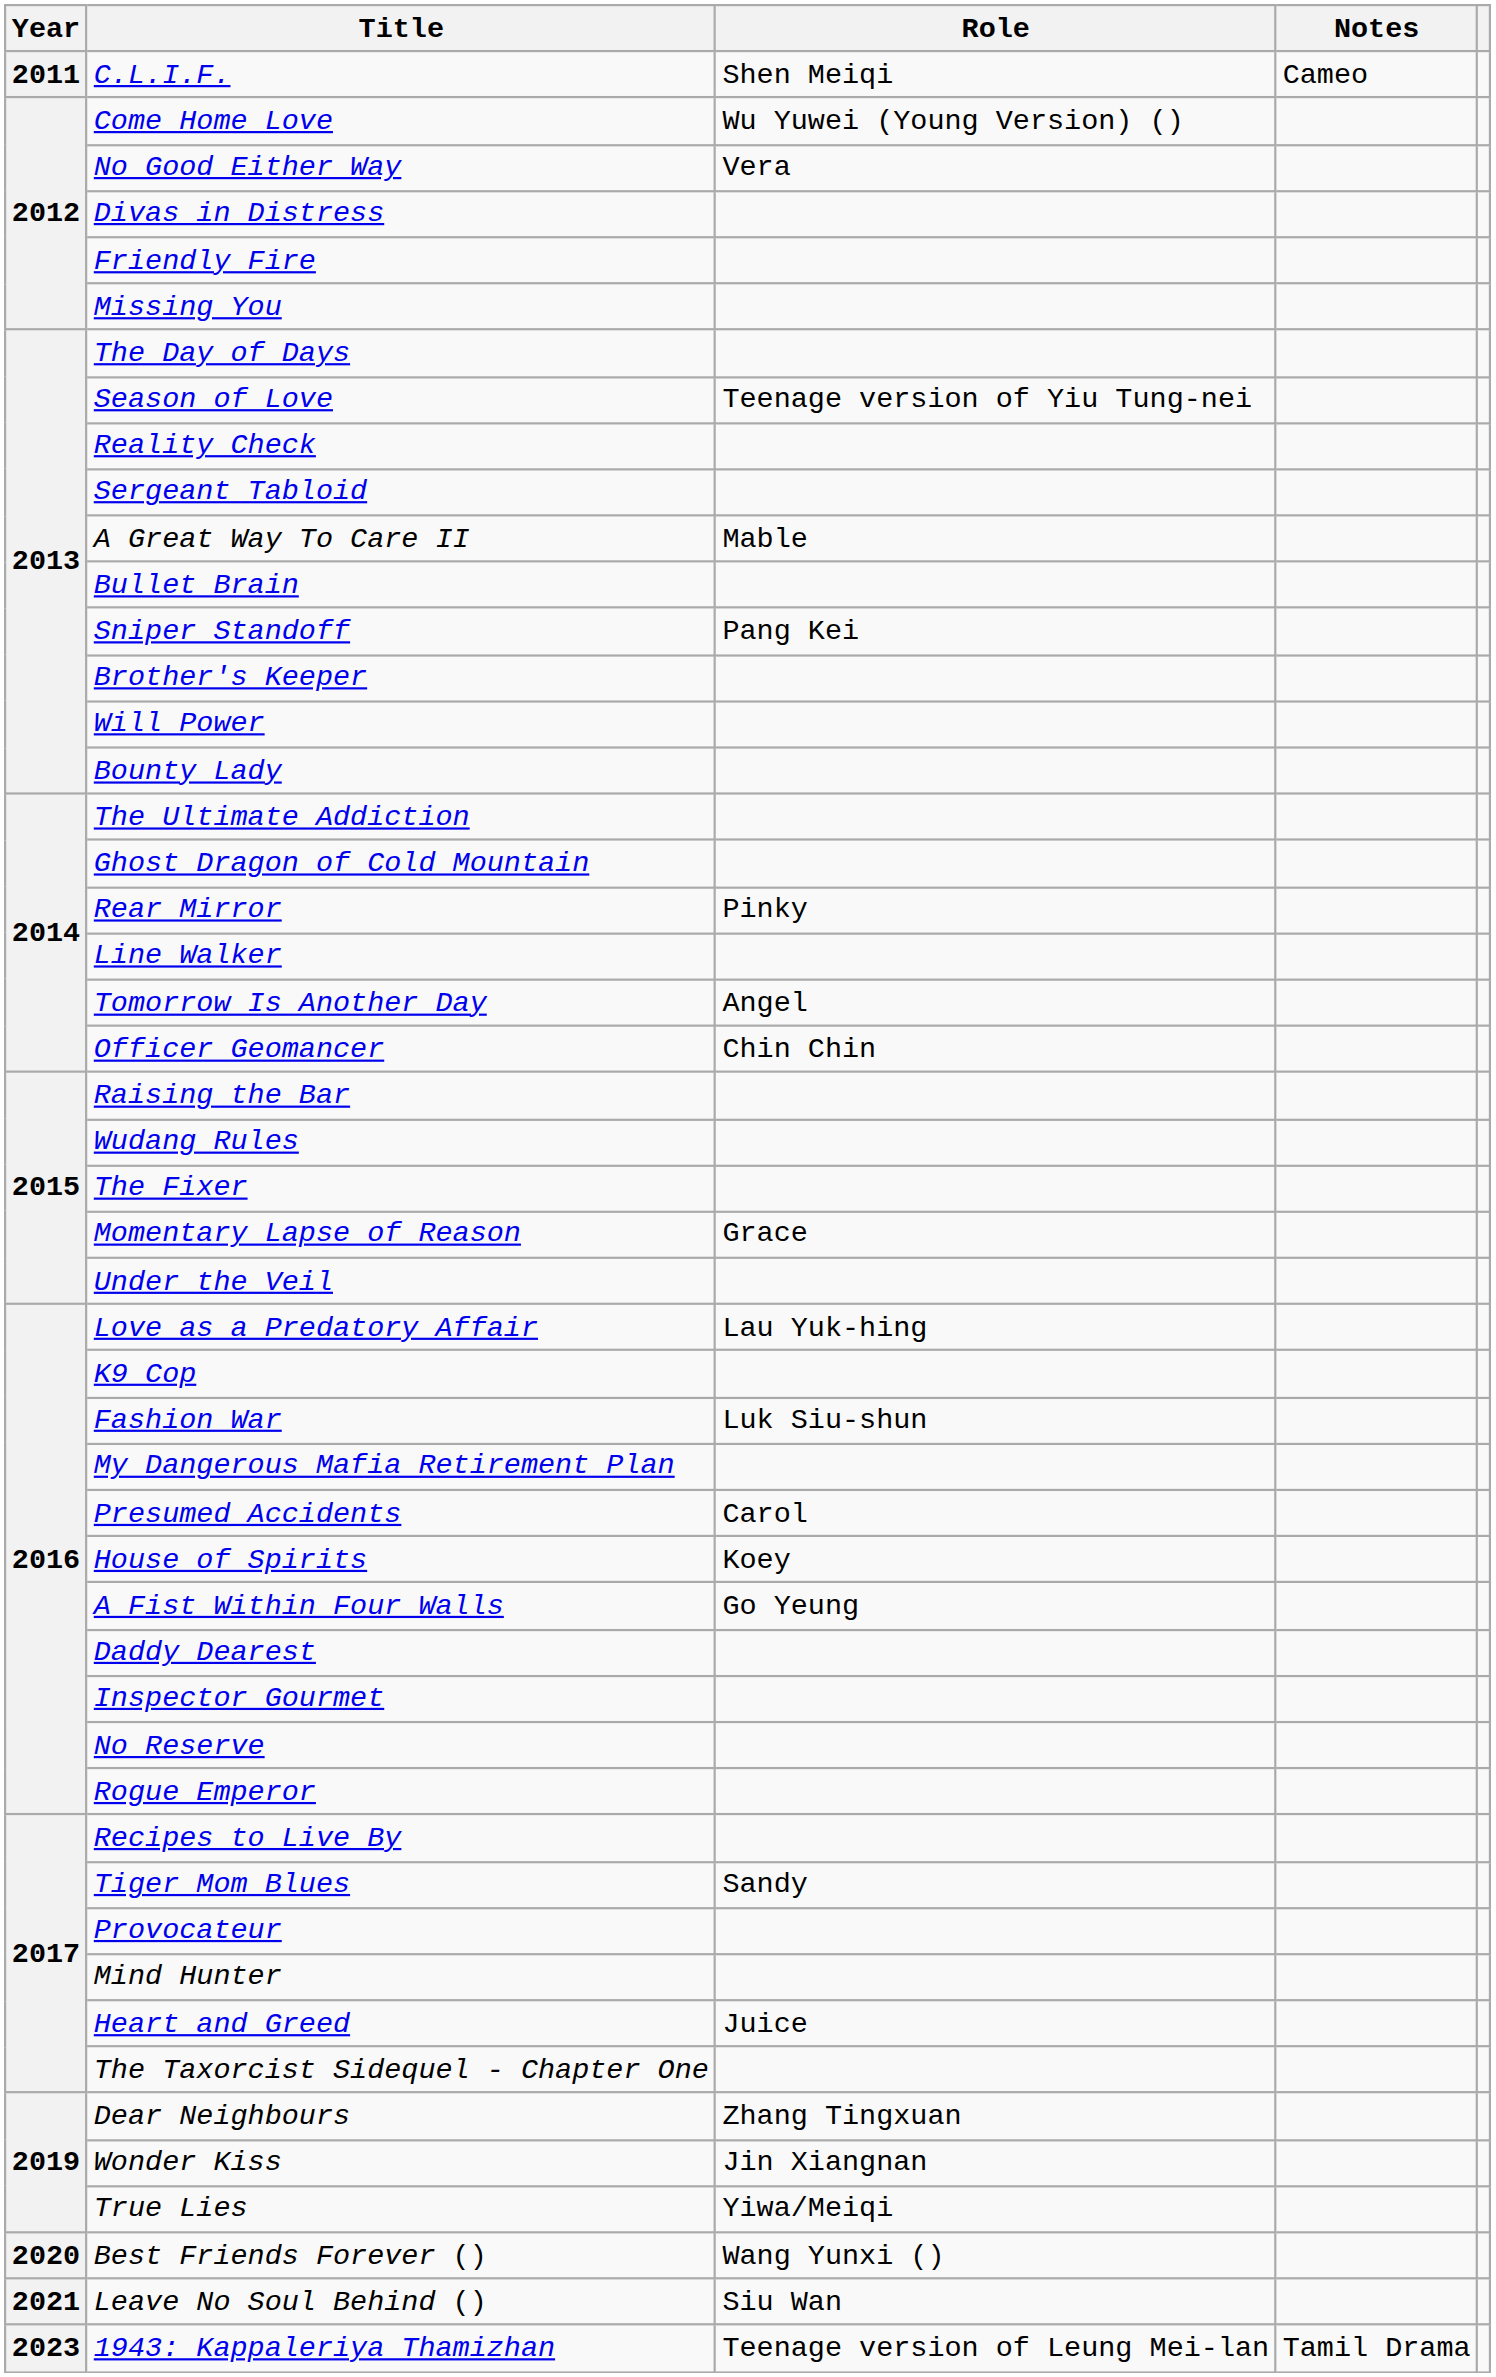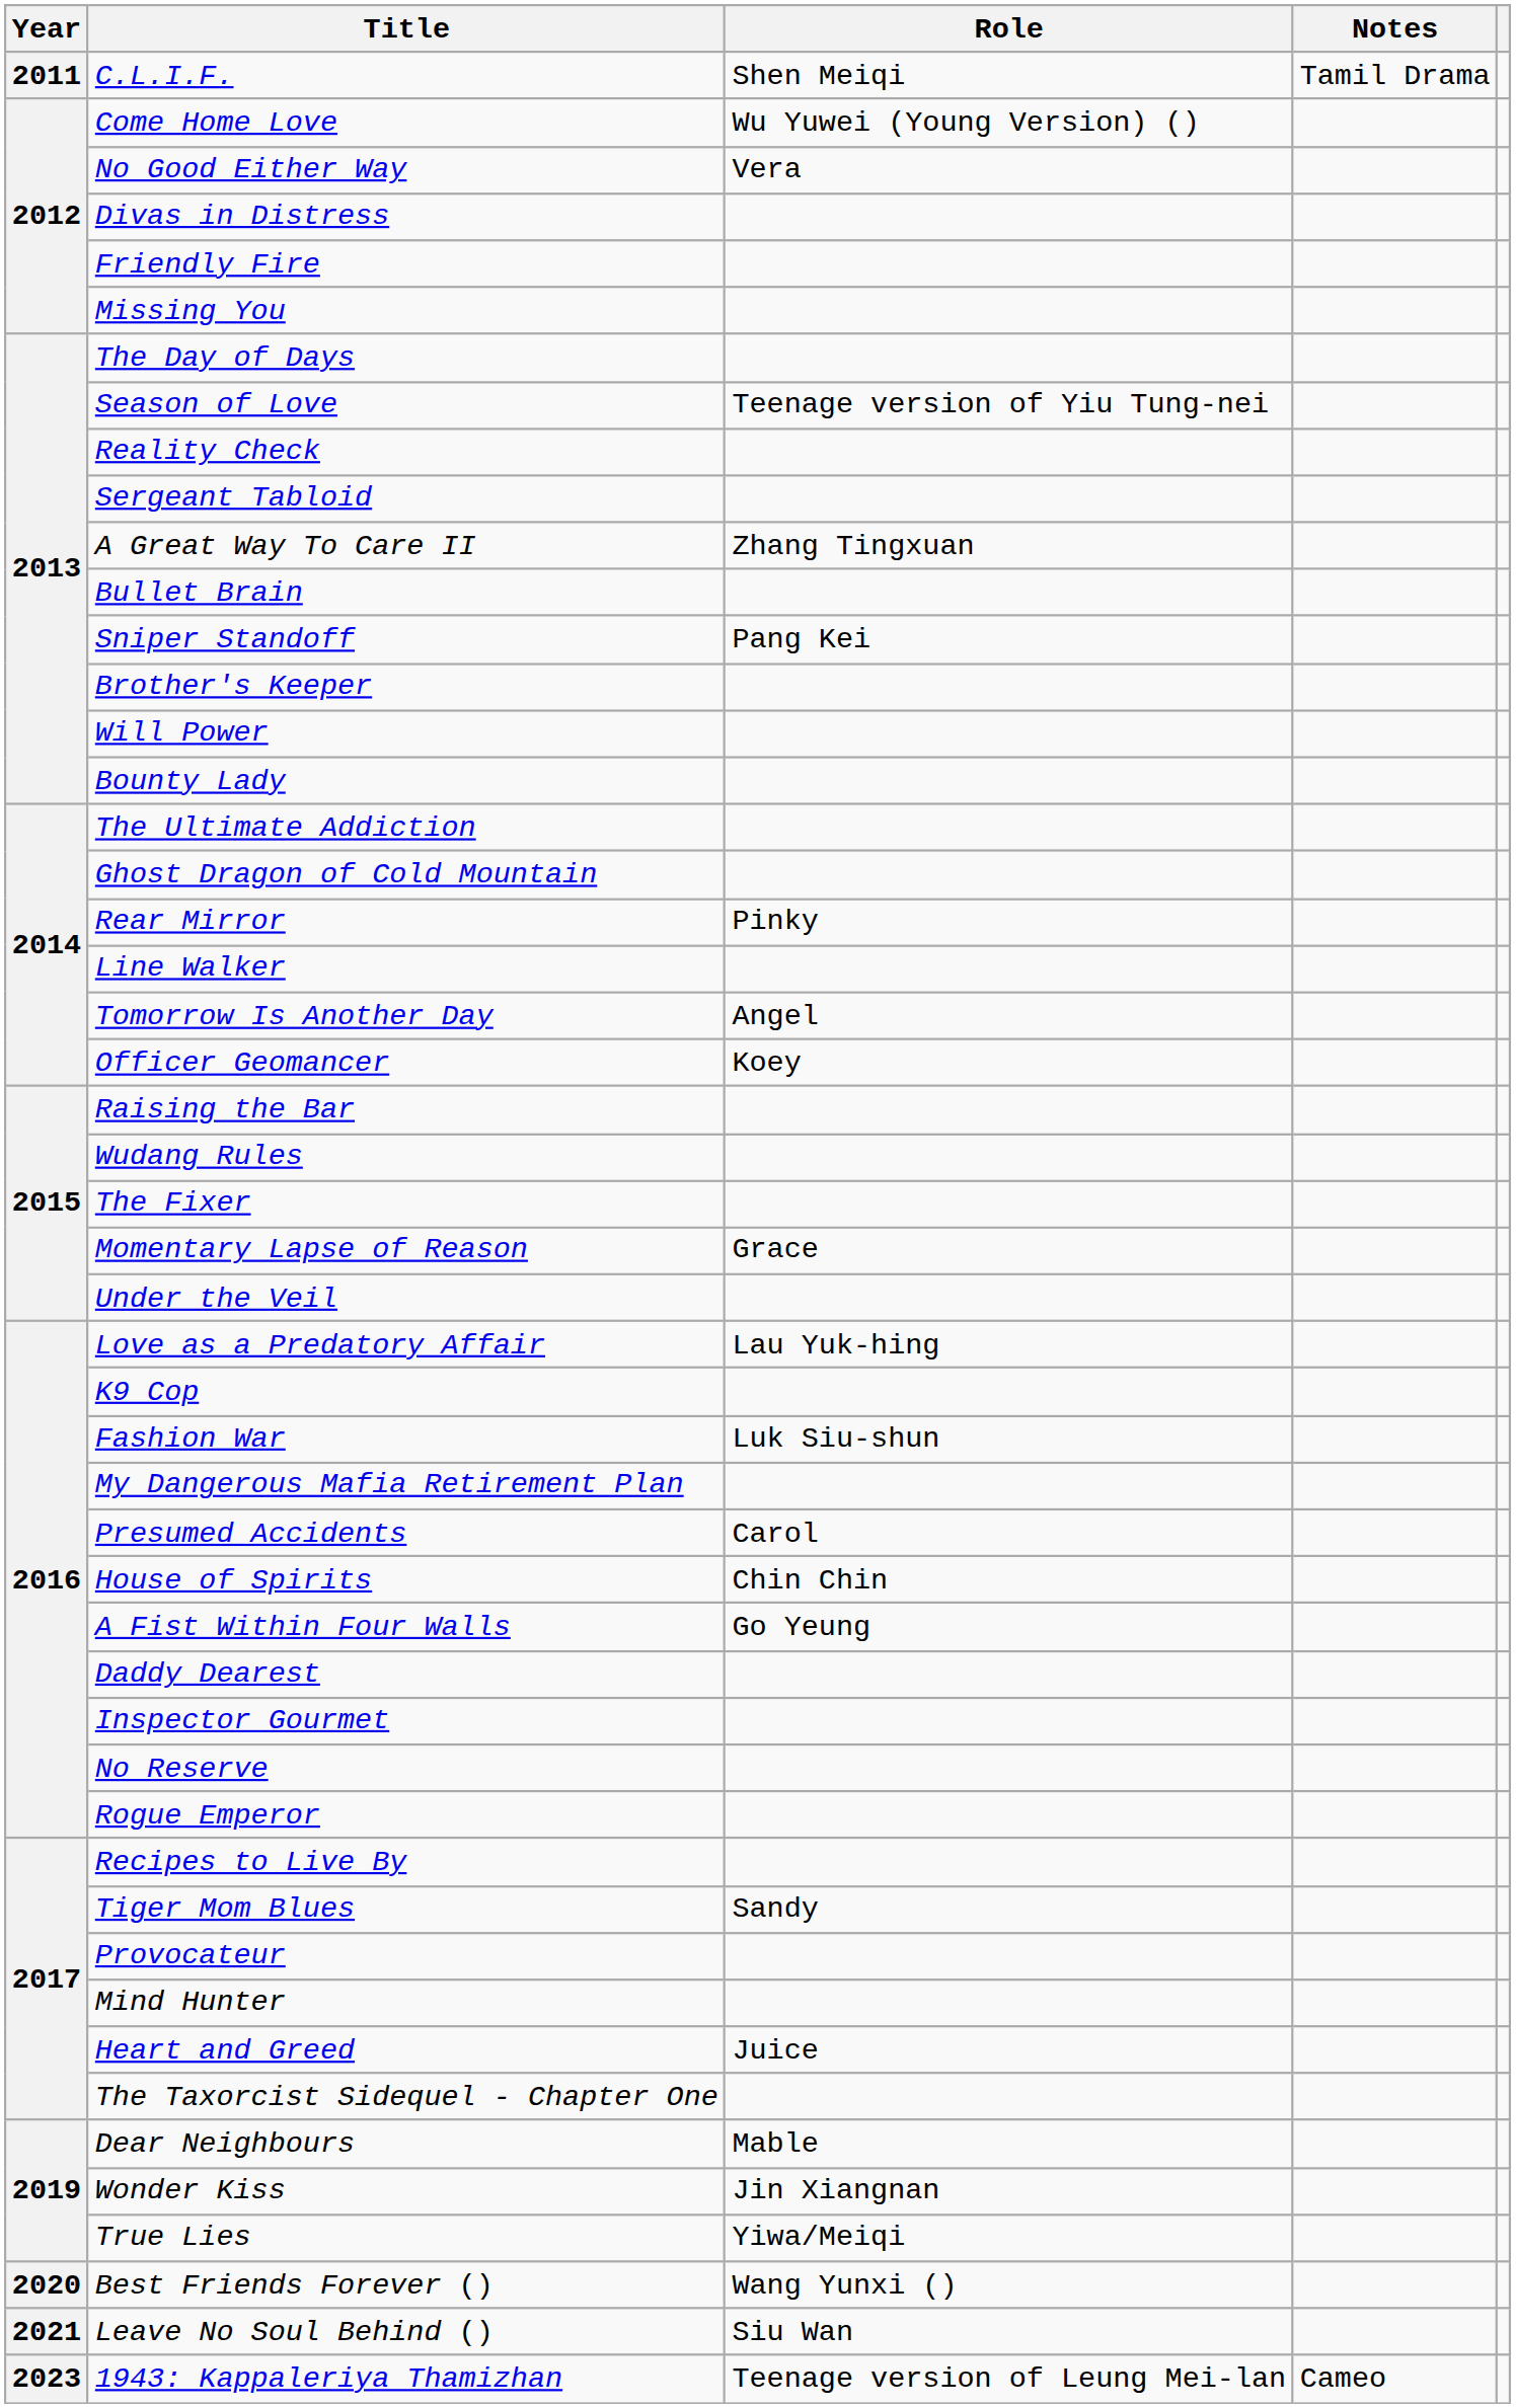C.L.I.F. | Notes: Cameo -> Tamil Drama
A Great Way To Care II | Role: Mable -> Zhang Tingxuan
Officer Geomancer | Role: Chin Chin -> Koey
House of Spirits | Role: Koey -> Chin Chin
Dear Neighbours | Role: Zhang Tingxuan -> Mable
1943: Kappaleriya Thamizhan | Notes: Tamil Drama -> Cameo
